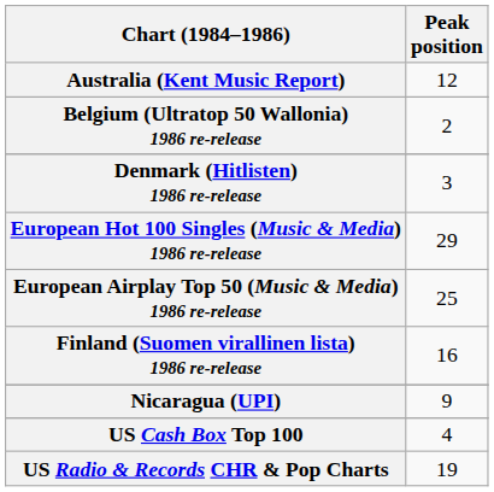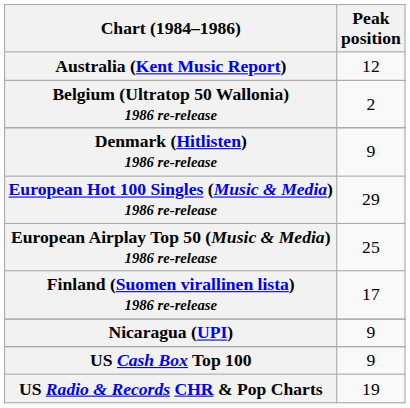Denmark (Hitlisten) 1986 re-release | Peak position: 3 -> 9
Finland (Suomen virallinen lista) 1986 re-release | Peak position: 16 -> 17
US Cash Box Top 100 | Peak position: 4 -> 9
